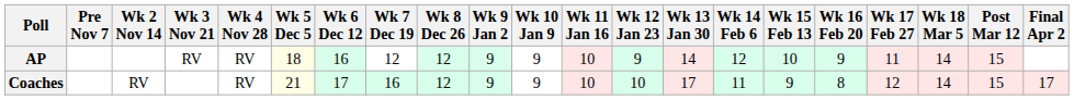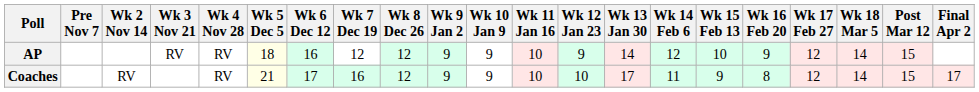AP | Wk 17 Feb 27: 11 -> 12
